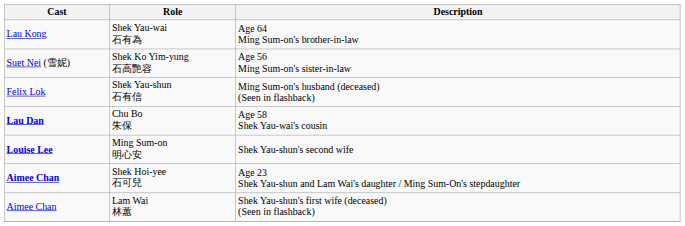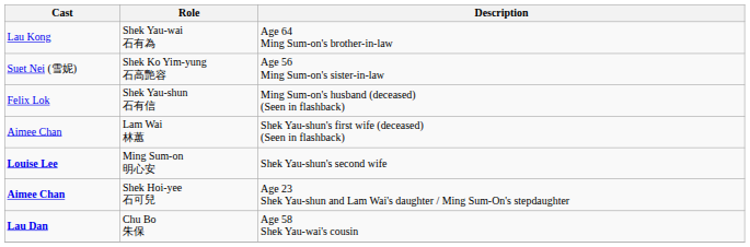rows swapped: Lam Wai 林蕙 <-> Chu Bo 朱保
